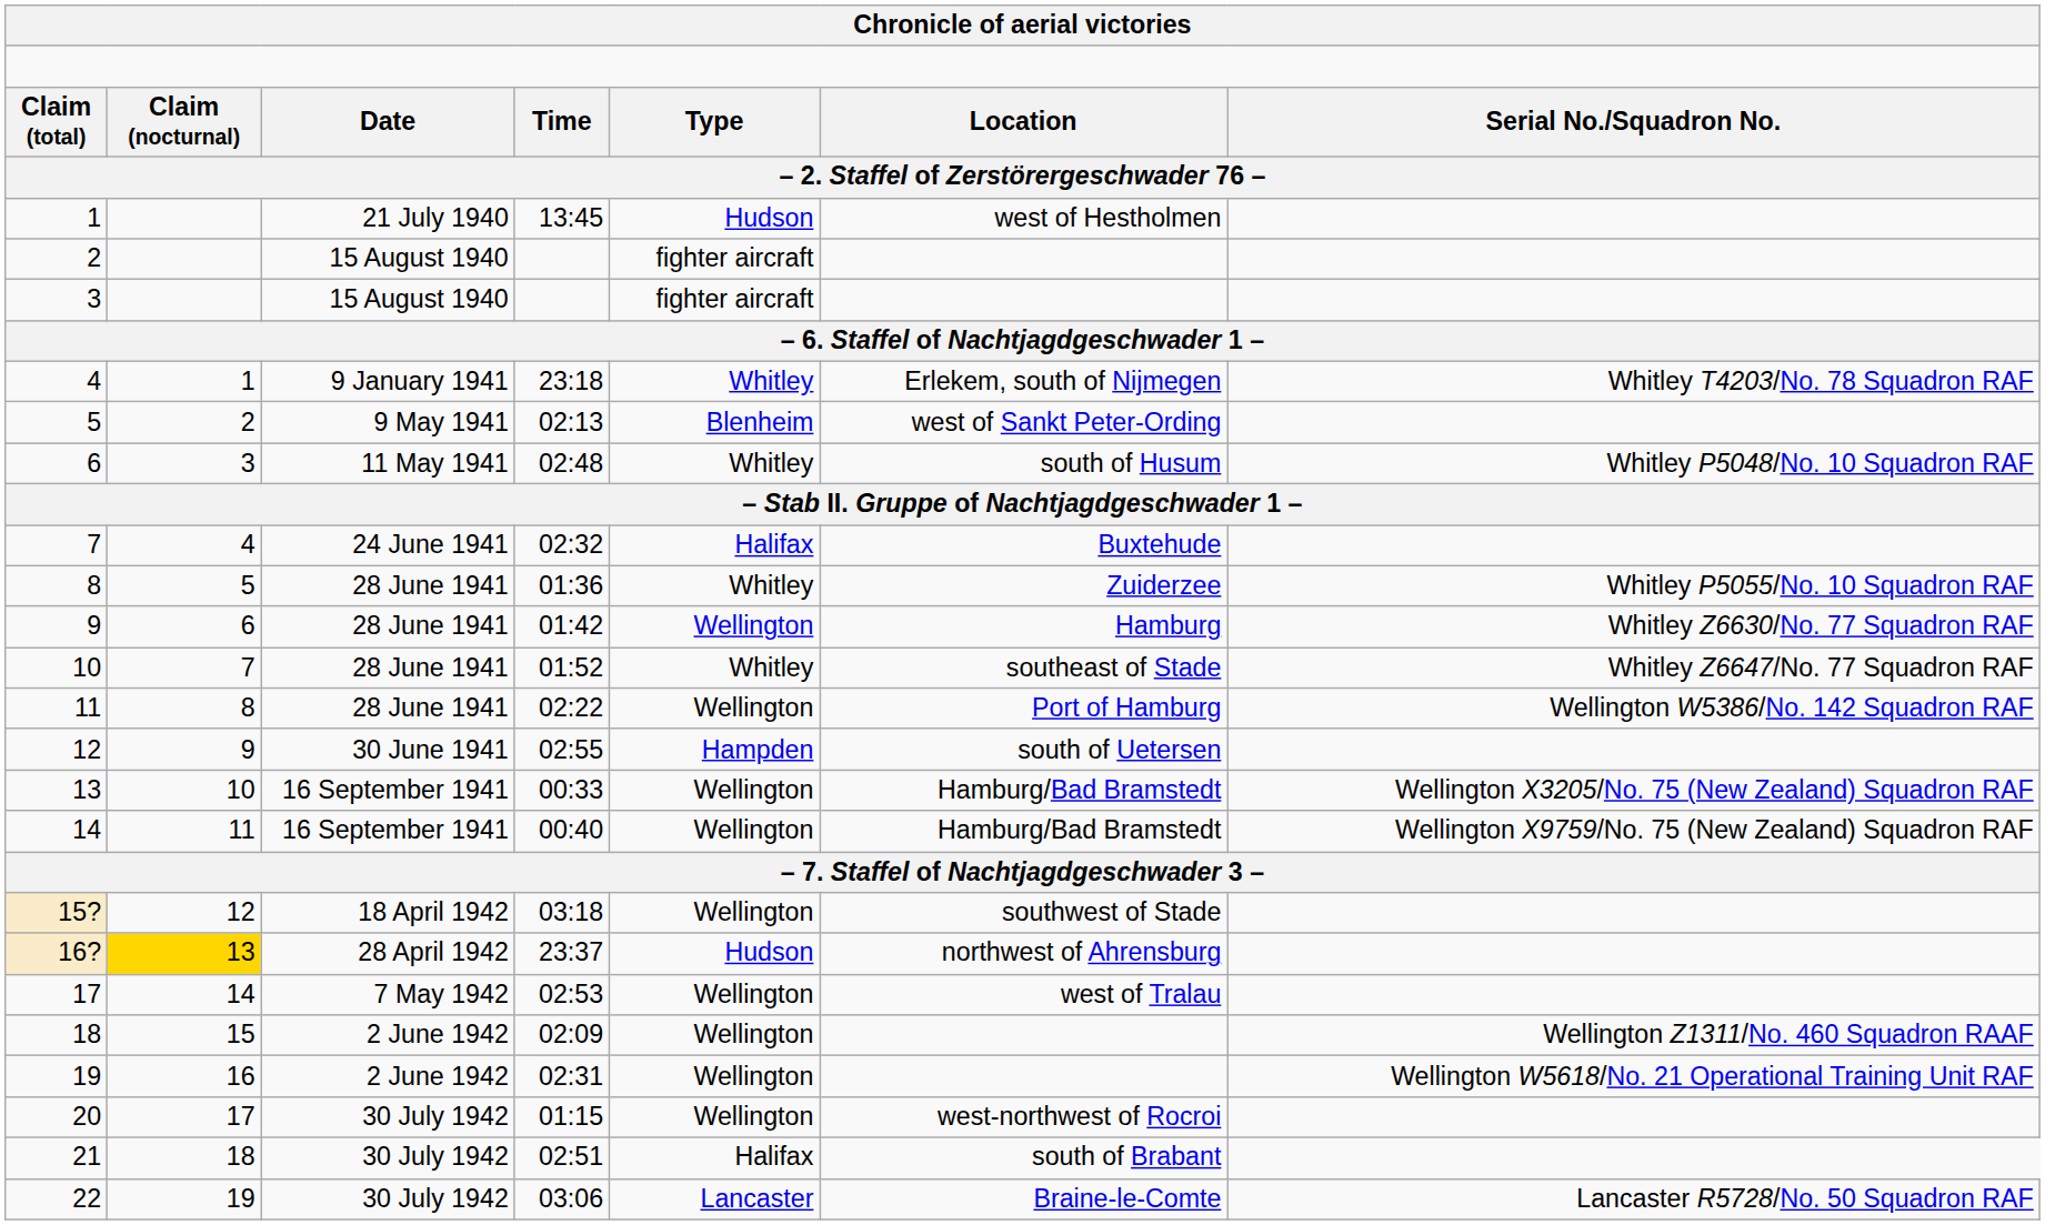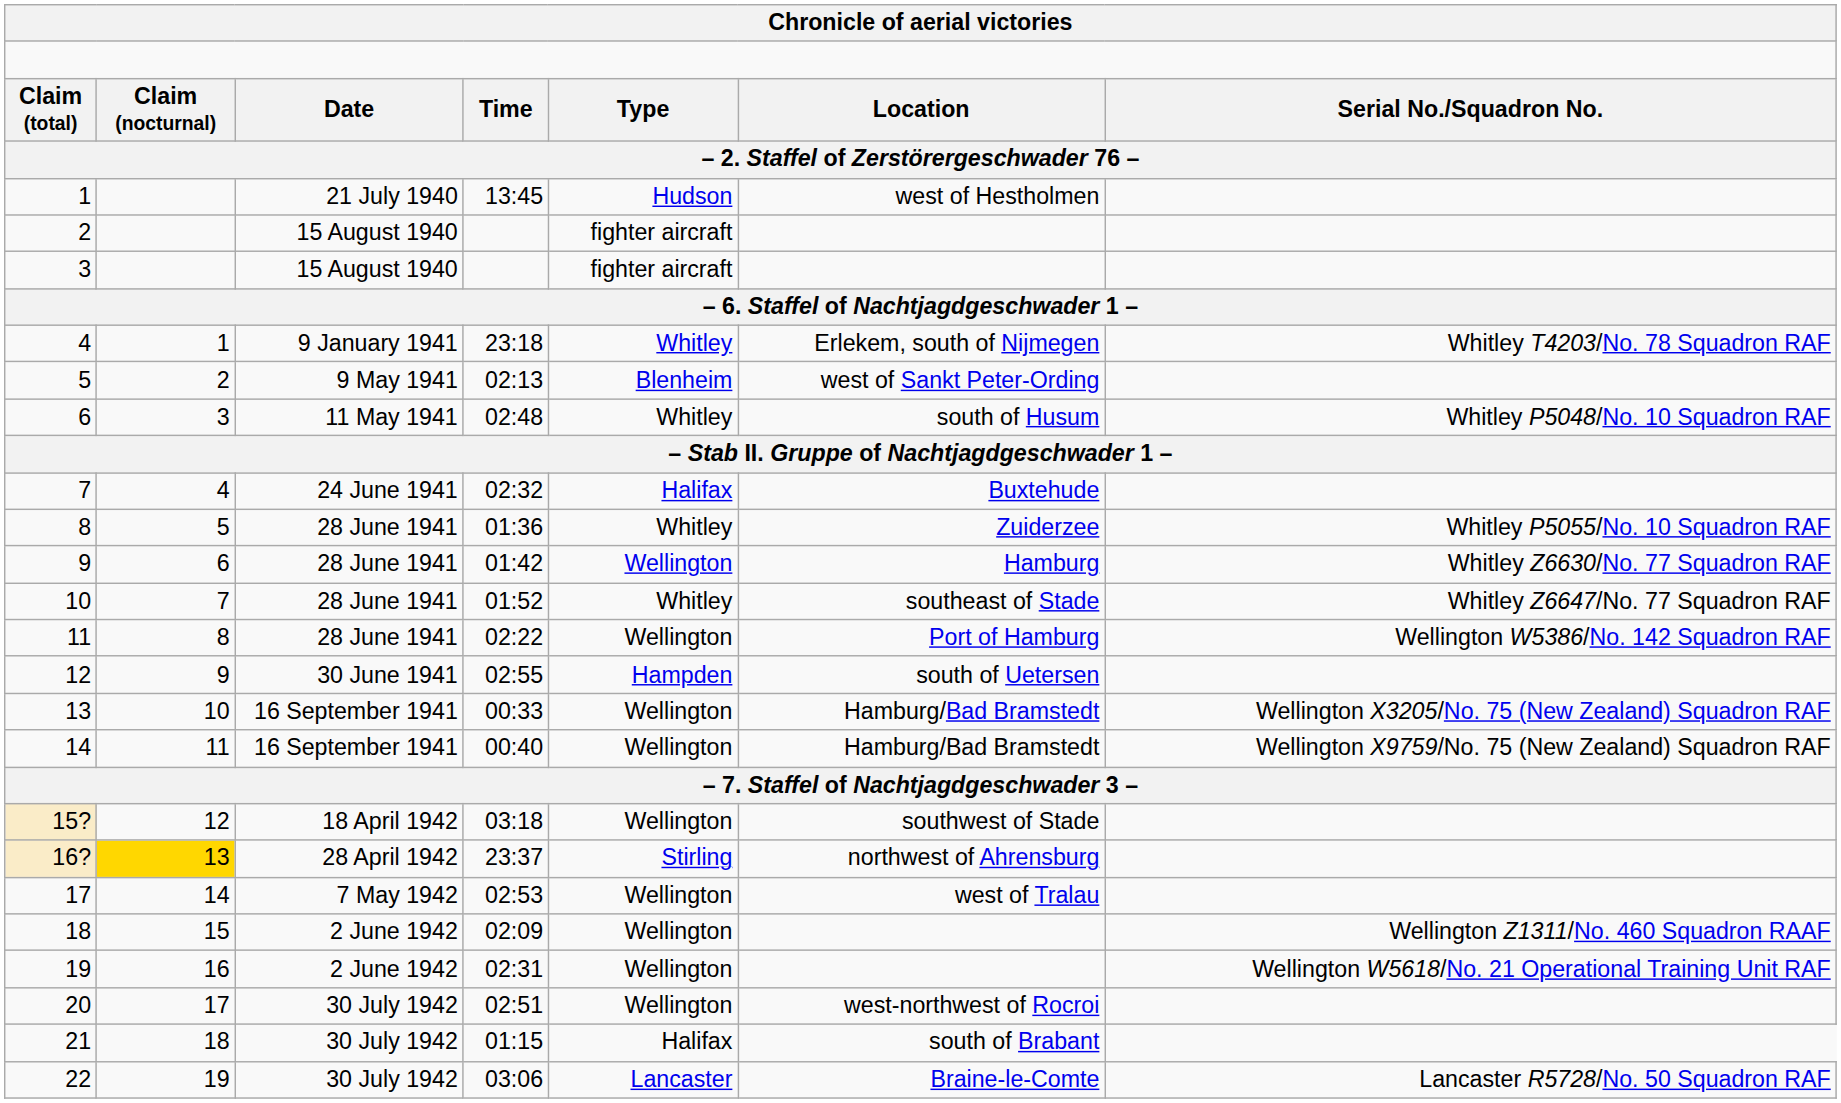16? | column 5: Hudson -> Stirling
20 | column 4: 01:15 -> 02:51
21 | column 4: 02:51 -> 01:15
